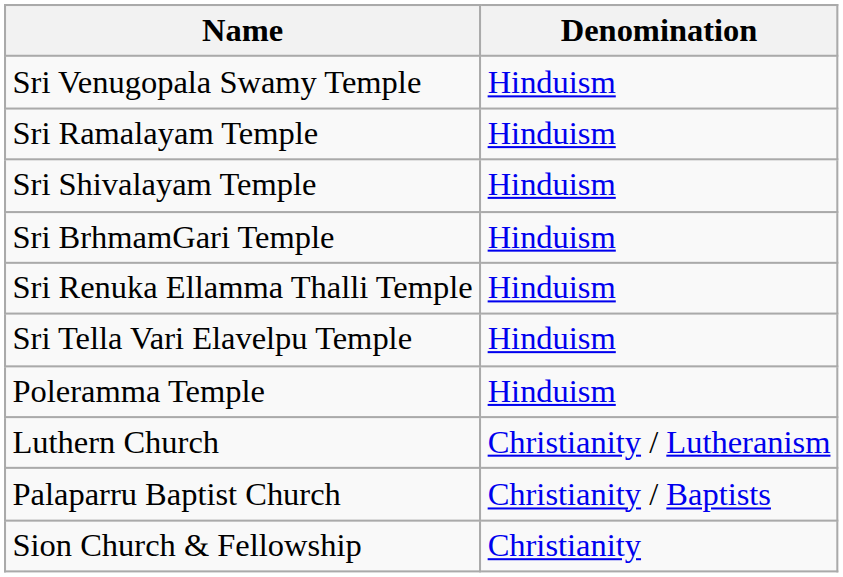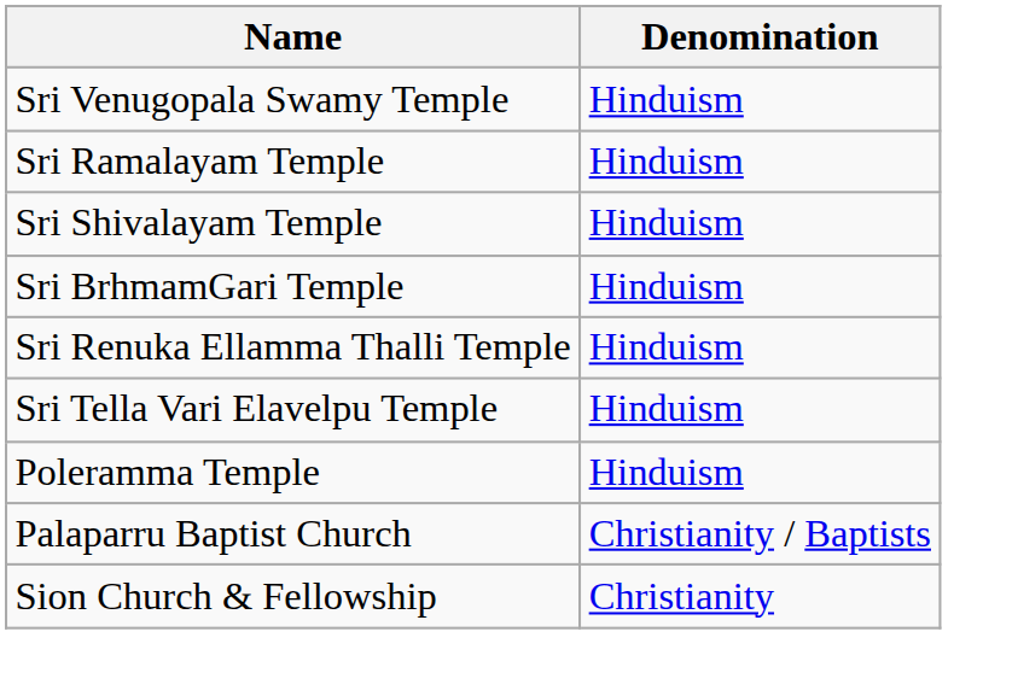- row: Luthern Church | Christianity / Lutheranism
